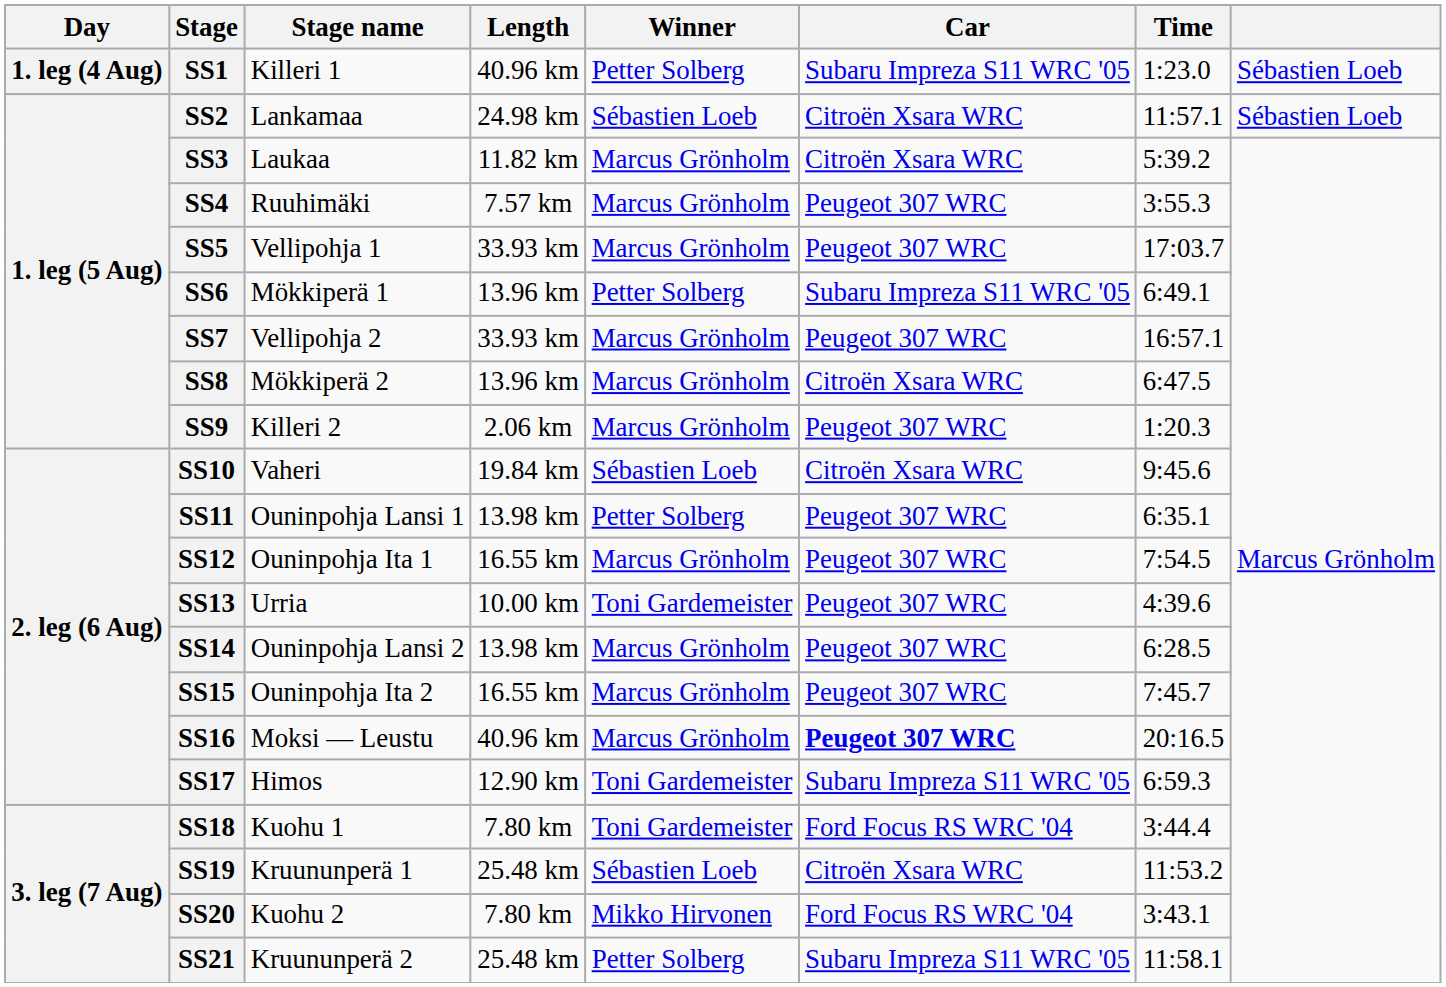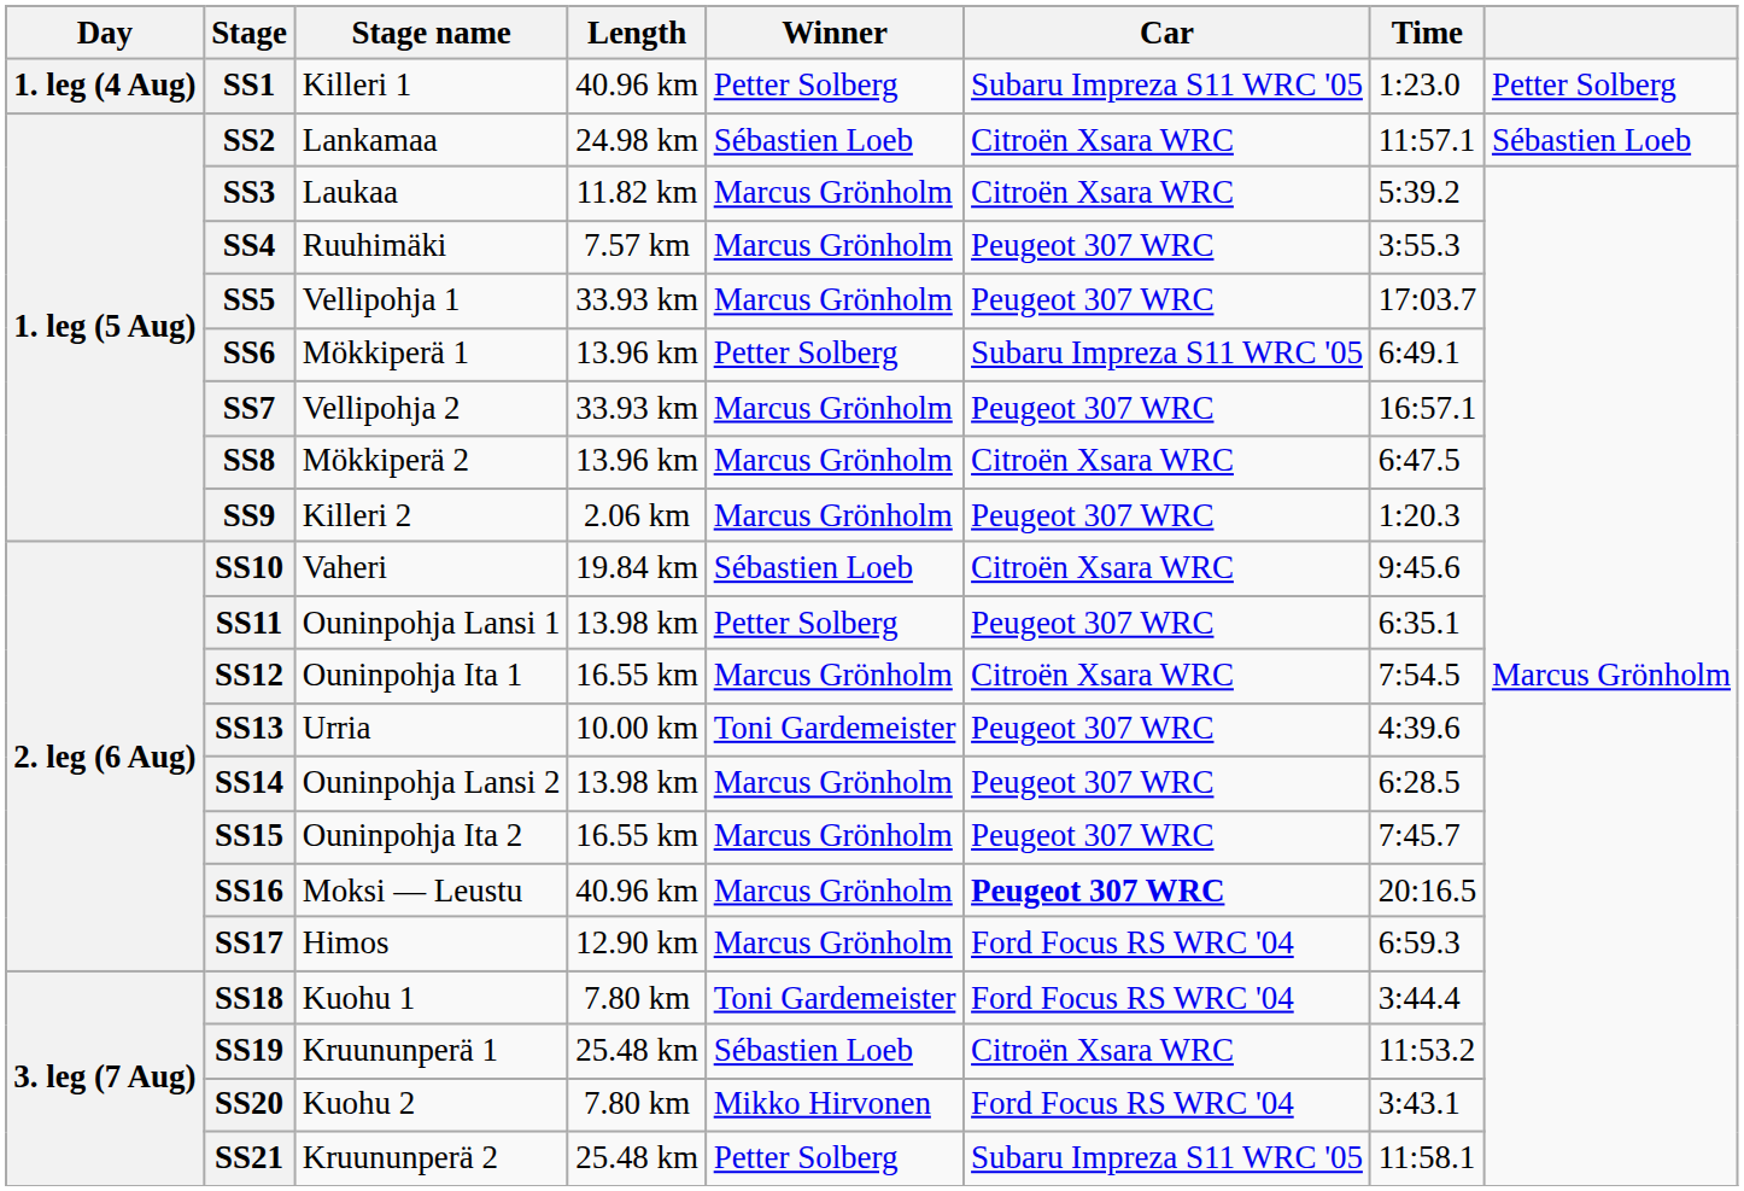SS1 | column 8: Sébastien Loeb -> Petter Solberg
SS12 | Car: Peugeot 307 WRC -> Citroën Xsara WRC
SS17 | Winner: Toni Gardemeister -> Marcus Grönholm
SS17 | Car: Subaru Impreza S11 WRC '05 -> Ford Focus RS WRC '04
